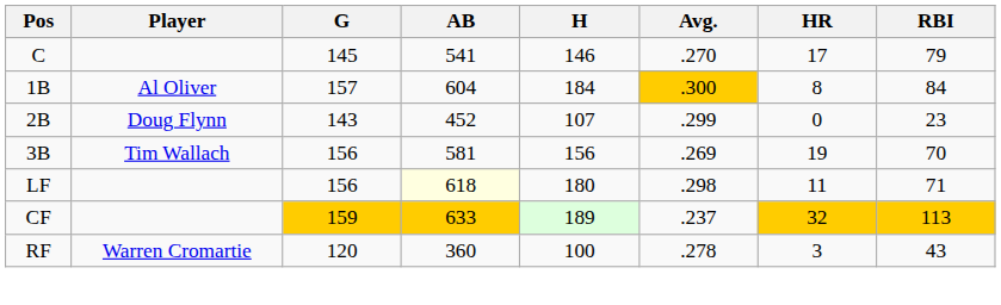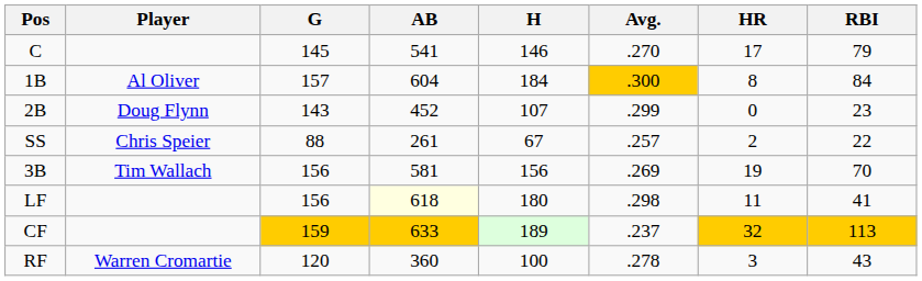+ row: SS | Chris Speier | 88 | 261 | 67 | .257 | 2 | 22
LF | RBI: 71 -> 41
